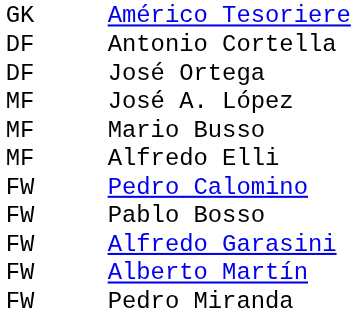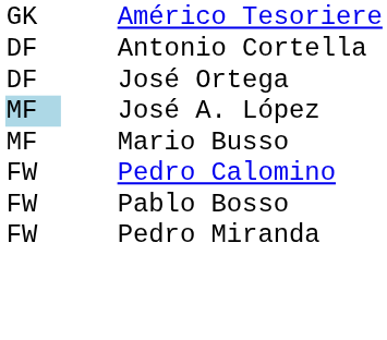José A. López | column 1: no background -> lightblue background
- row: MF | Alfredo Elli
- row: FW | Alfredo Garasini
- row: FW | Alberto Martín
